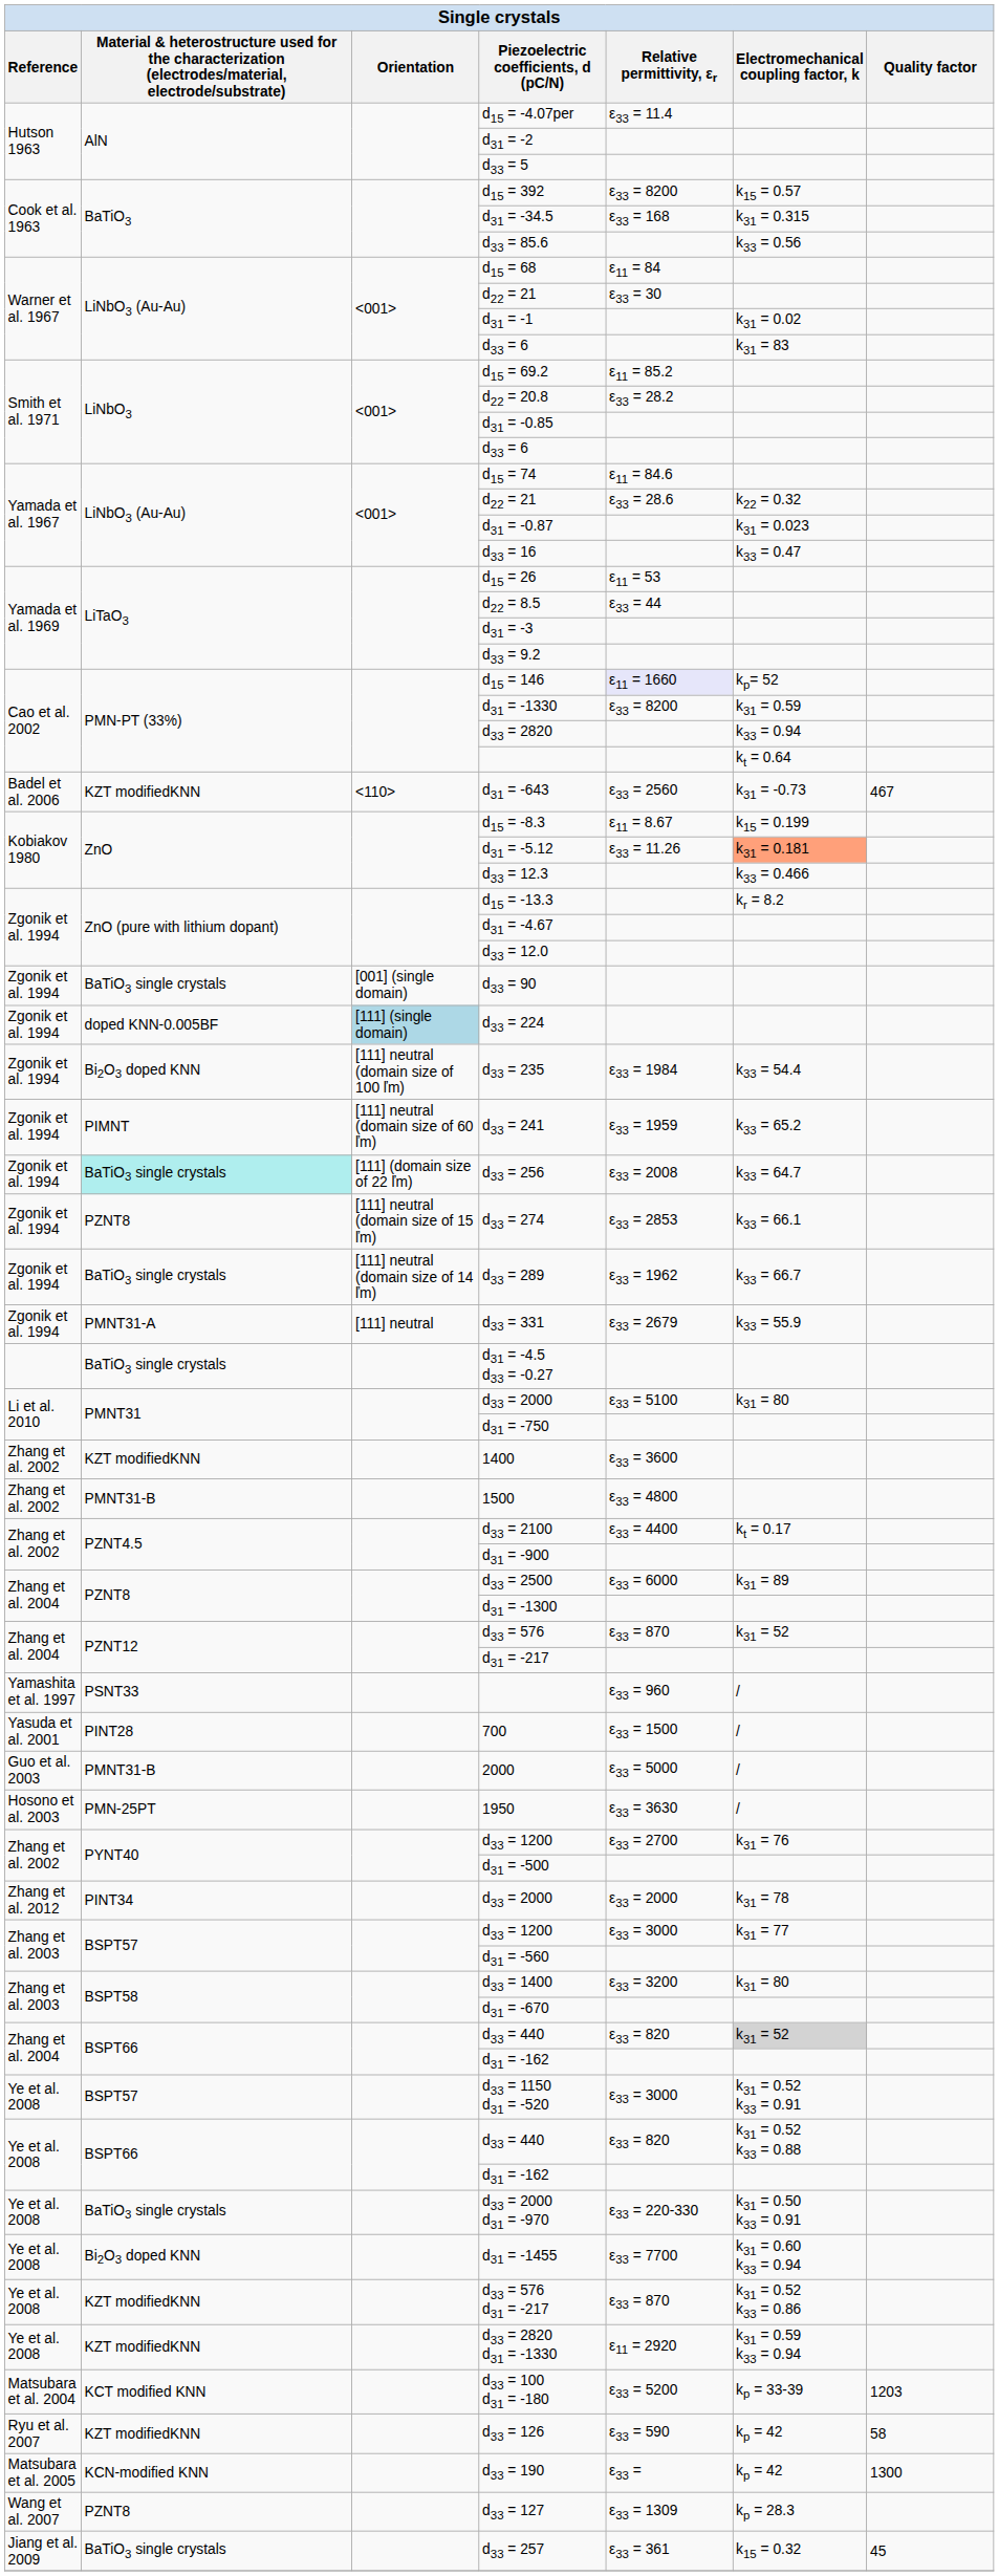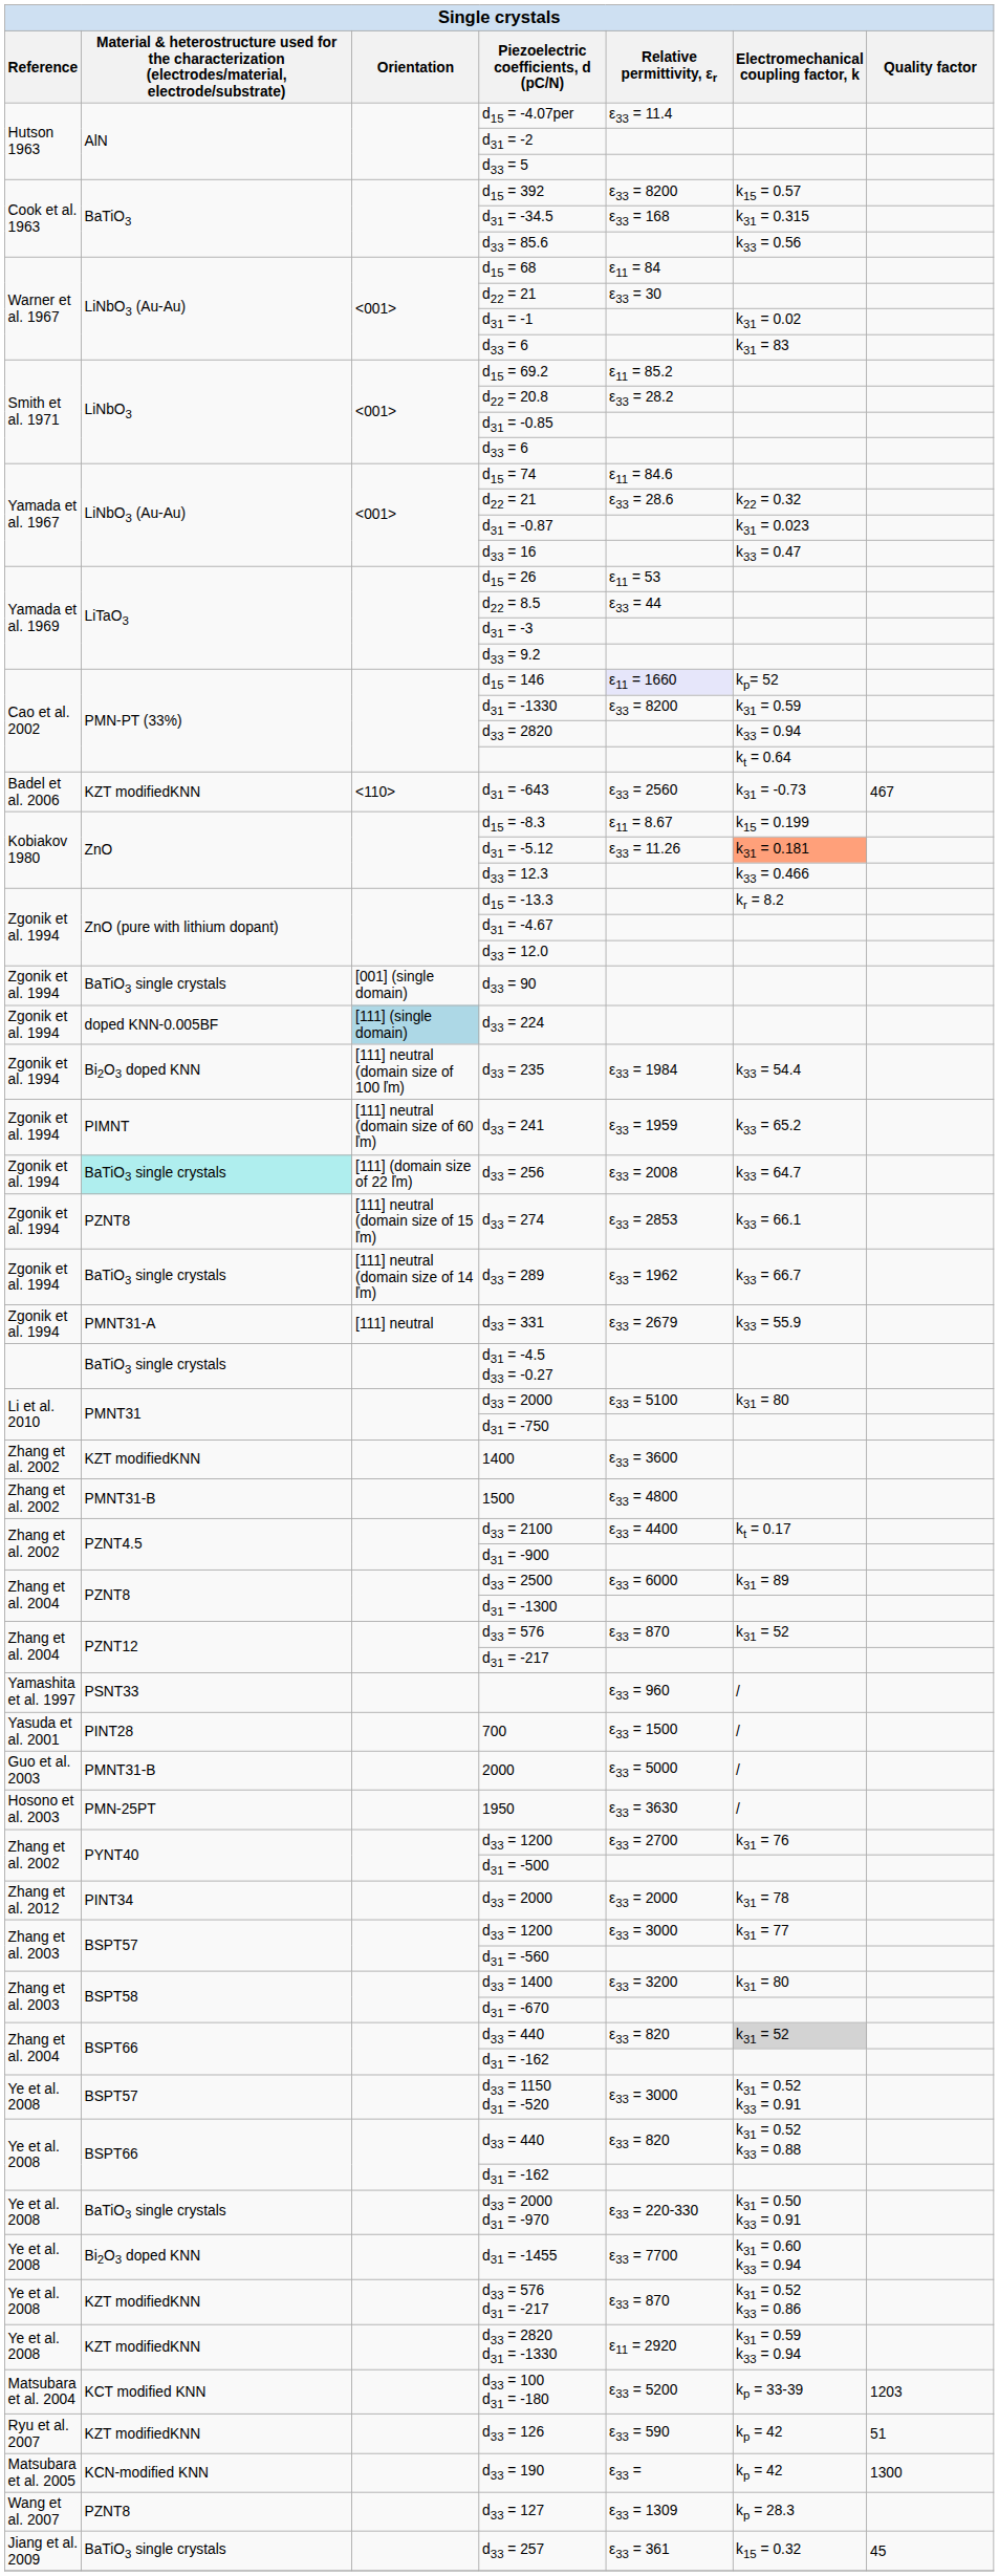d33 = 126 | Quality factor: 58 -> 51
